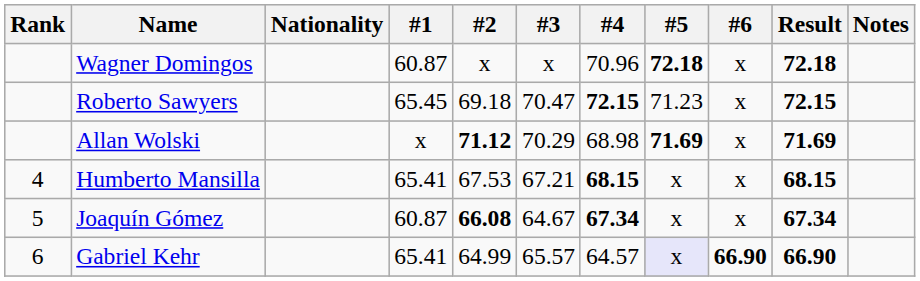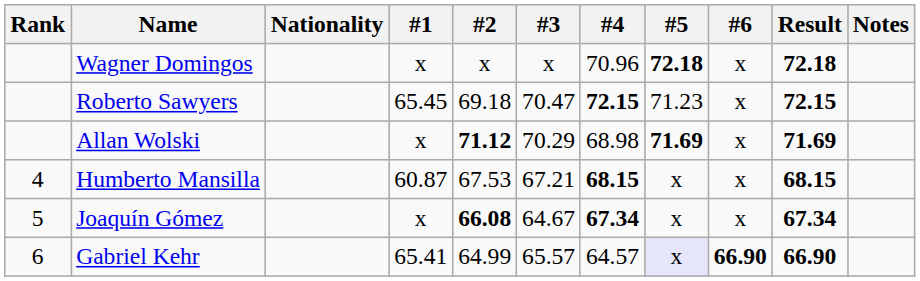Wagner Domingos | #1: 60.87 -> x
Humberto Mansilla | #1: 65.41 -> 60.87
Joaquín Gómez | #1: 60.87 -> x
